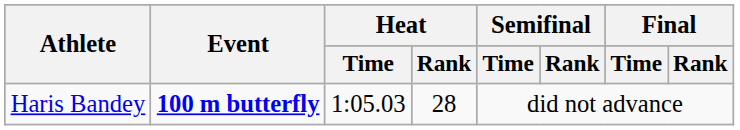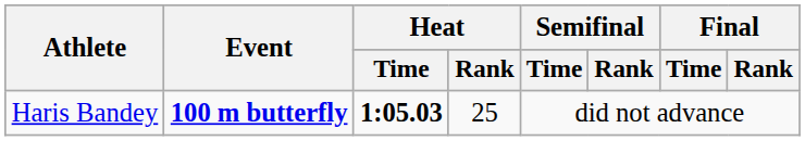Haris Bandey | Heat / Time: normal -> bold
Haris Bandey | Heat / Rank: 28 -> 25
